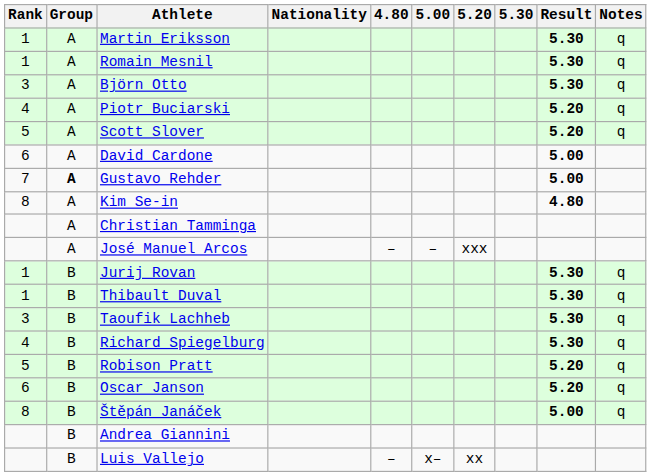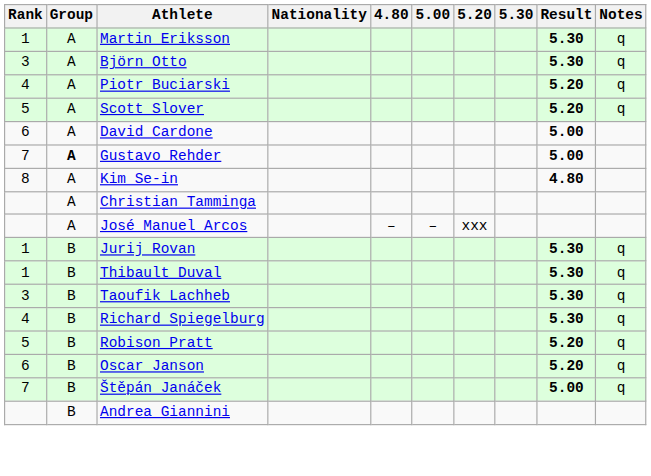- row: 1 | A | Romain Mesnil | 5.30 | q
Štěpán Janáček | Rank: 8 -> 7
- row: B | Luis Vallejo | – | x– | xx
